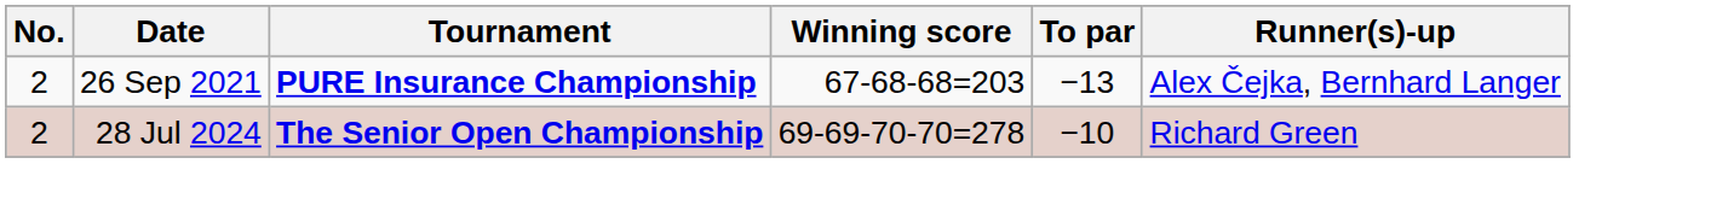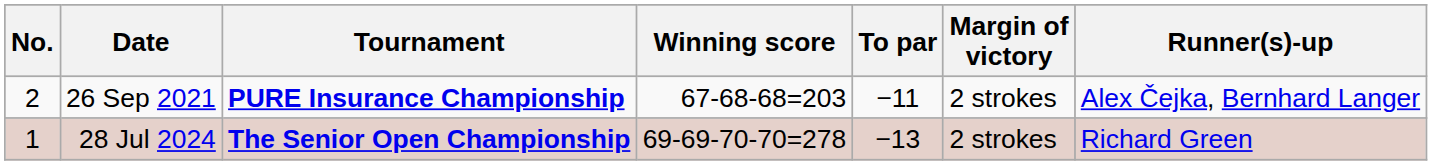+ column: Margin of victory | 2 strokes | 2 strokes
26 Sep 2021 | To par: −13 -> −11
28 Jul 2024 | No.: 2 -> 1
28 Jul 2024 | To par: −10 -> −13
